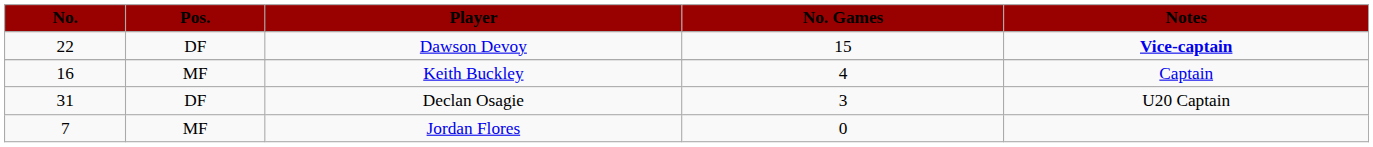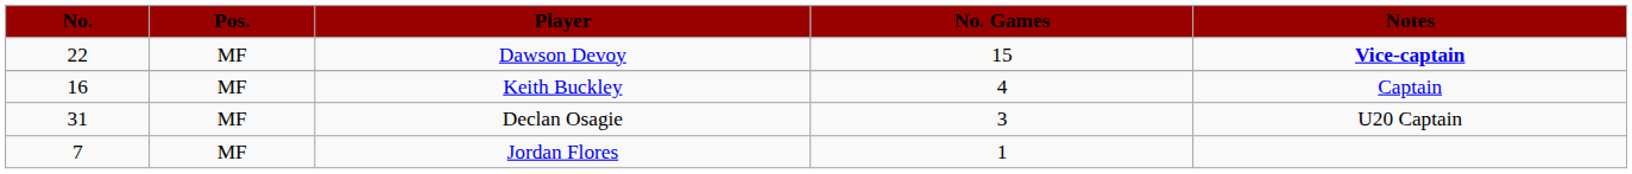Dawson Devoy | Pos.: DF -> MF
Declan Osagie | Pos.: DF -> MF
Jordan Flores | No. Games: 0 -> 1
